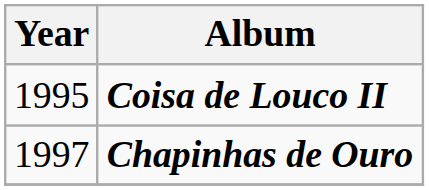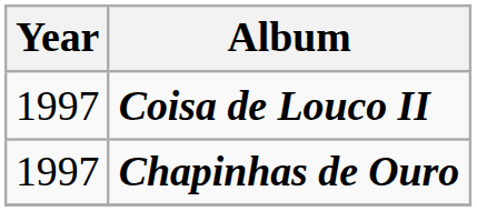Coisa de Louco II | Year: 1995 -> 1997
